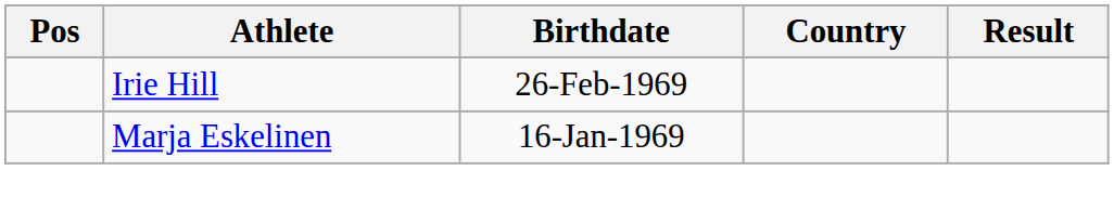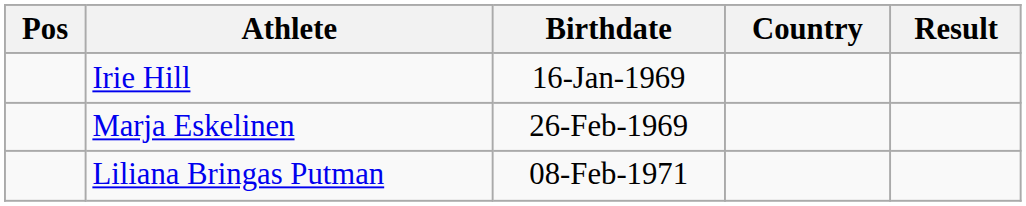Irie Hill | Birthdate: 26-Feb-1969 -> 16-Jan-1969
Marja Eskelinen | Birthdate: 16-Jan-1969 -> 26-Feb-1969
+ row: Liliana Bringas Putman | 08-Feb-1971
